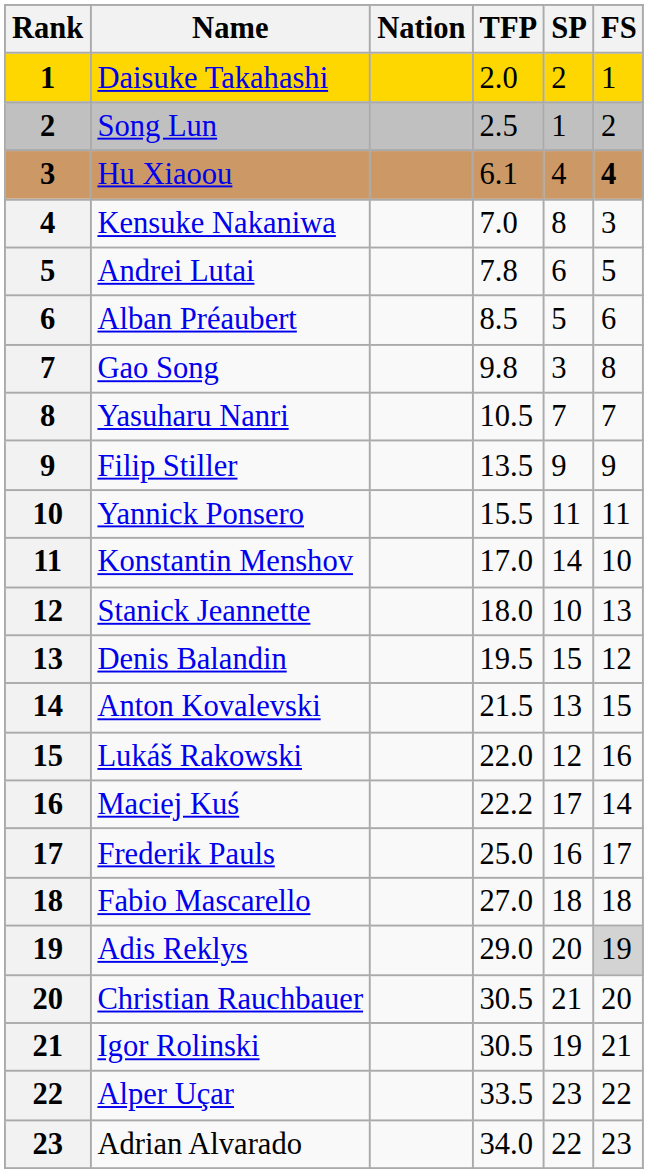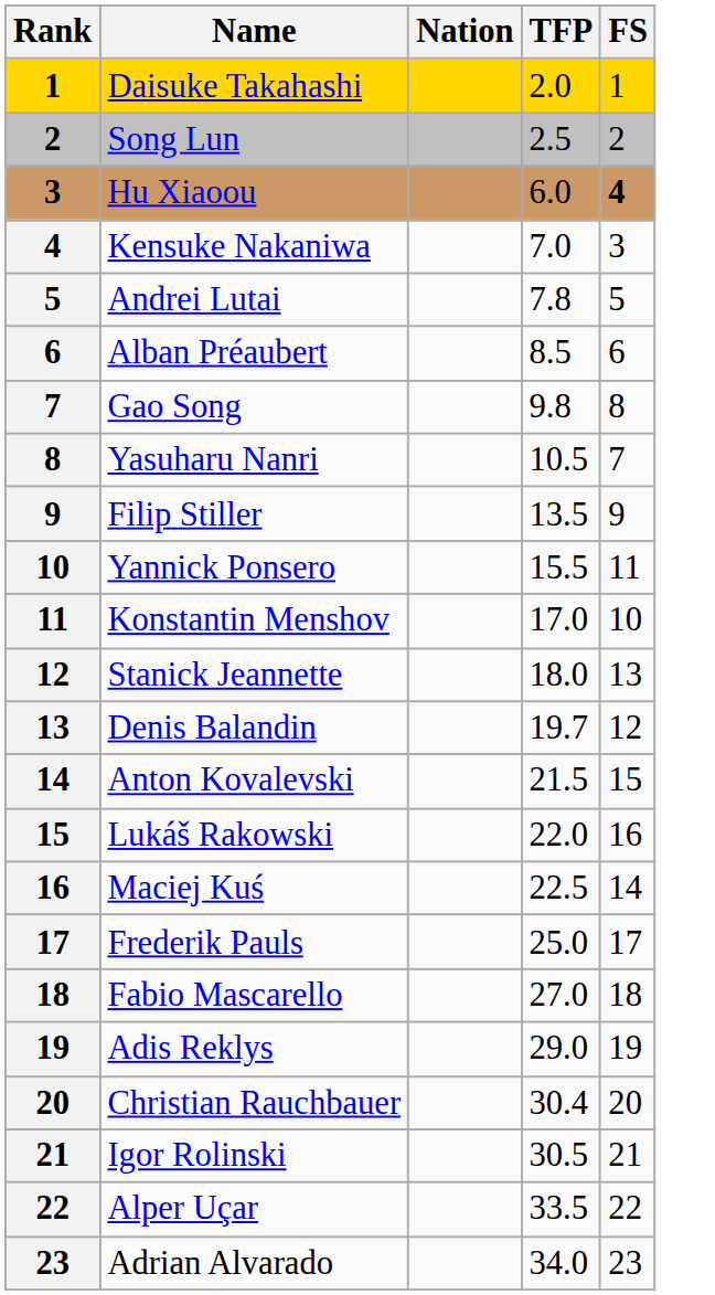- column: SP | 2 | 1 | 4 | 8 | 6 | 5 | 3 | 7 | 9 | 11 | 14 | 10 | 15 | 13 | 12 | 17 | 16 | 18 | 20 | 21 | 19 | 23 | 22
Hu Xiaoou | TFP: 6.1 -> 6.0
Denis Balandin | TFP: 19.5 -> 19.7
Maciej Kuś | TFP: 22.2 -> 22.5
Adis Reklys | FS: lightgrey background -> no background
Christian Rauchbauer | TFP: 30.5 -> 30.4
